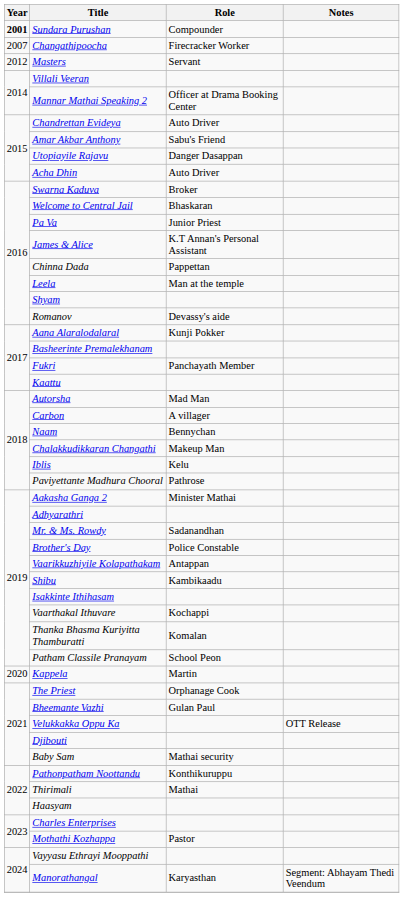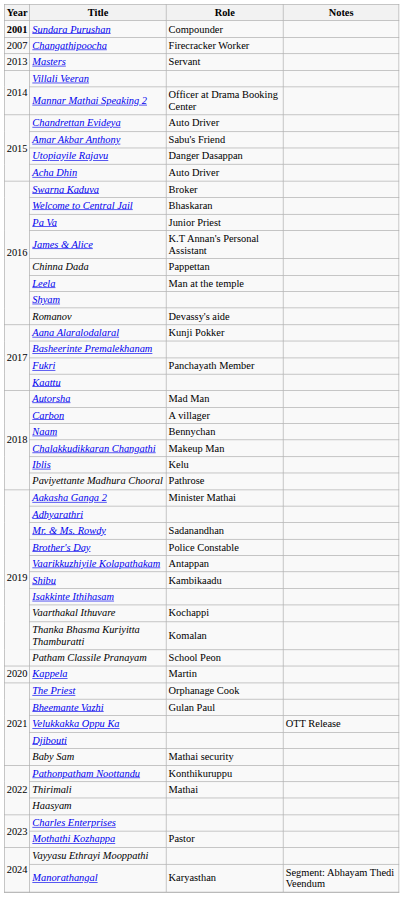Masters | Year: 2012 -> 2013
